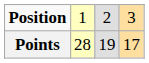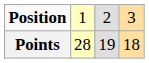Points | column 4: 17 -> 18
